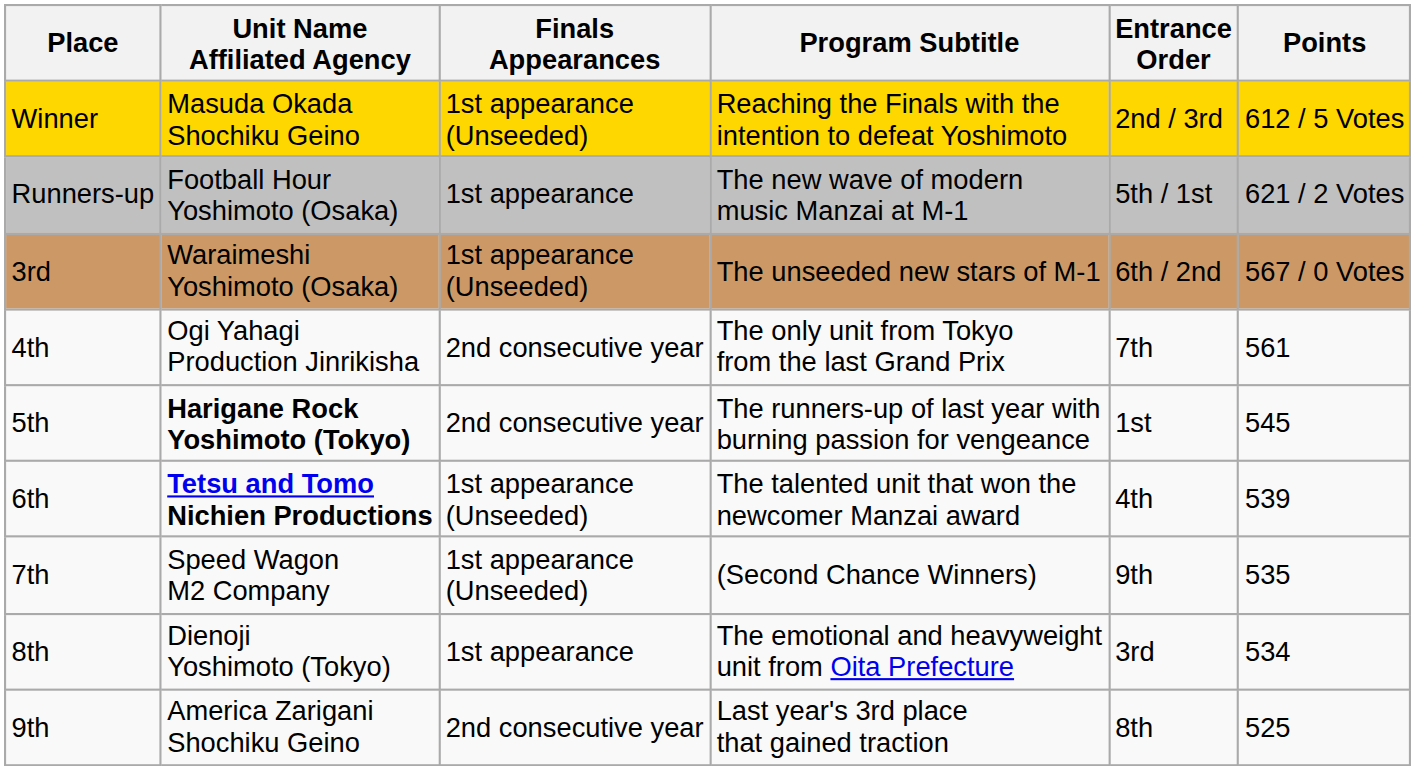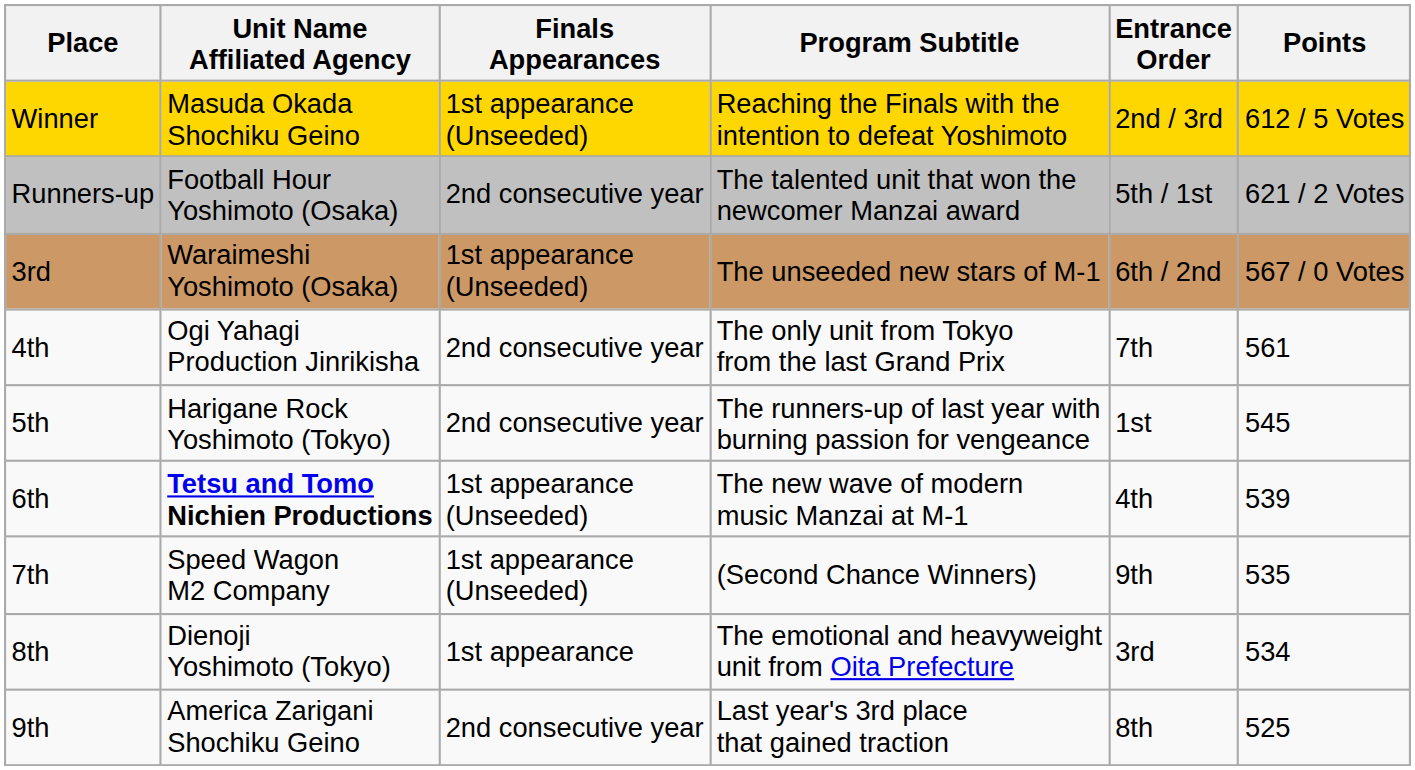Runners-up | Finals Appearances: 1st appearance -> 2nd consecutive year
Runners-up | Program Subtitle: The new wave of modern music Manzai at M-1 -> The talented unit that won the newcomer Manzai award
5th | Unit Name Affiliated Agency: bold -> normal
6th | Program Subtitle: The talented unit that won the newcomer Manzai award -> The new wave of modern music Manzai at M-1
